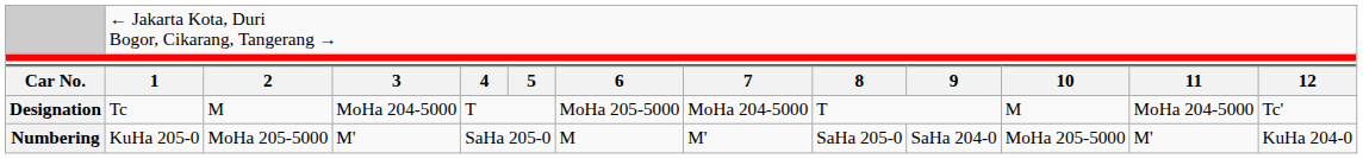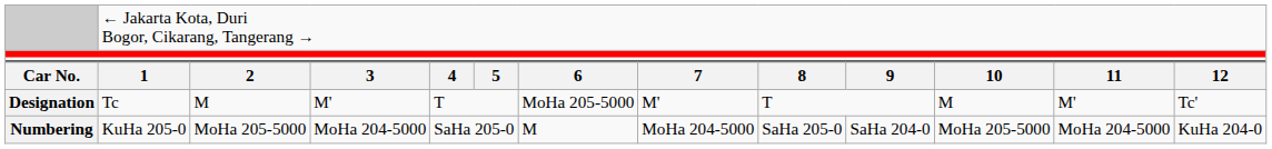Designation | column 4: MoHa 204-5000 -> M'
Designation | column 8: MoHa 204-5000 -> M'
Designation | column 12: MoHa 204-5000 -> M'
Numbering | column 4: M' -> MoHa 204-5000
Numbering | column 8: M' -> MoHa 204-5000
Numbering | column 12: M' -> MoHa 204-5000
